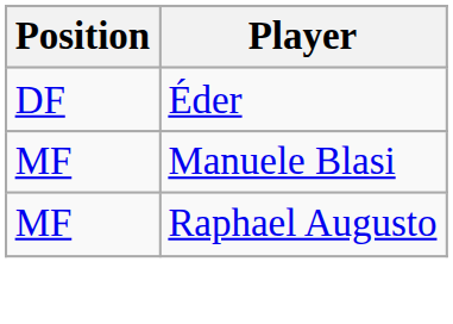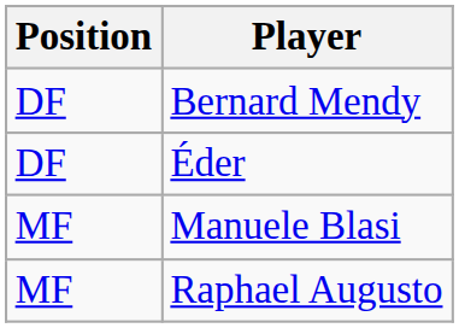+ row: DF | Bernard Mendy
